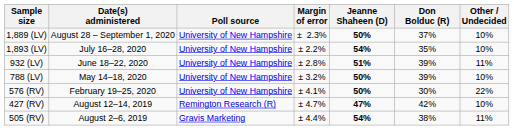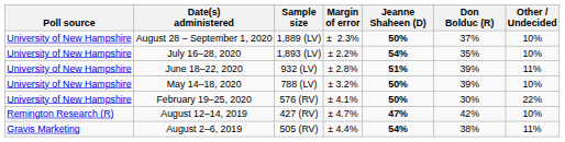columns swapped: Poll source <-> Sample size
